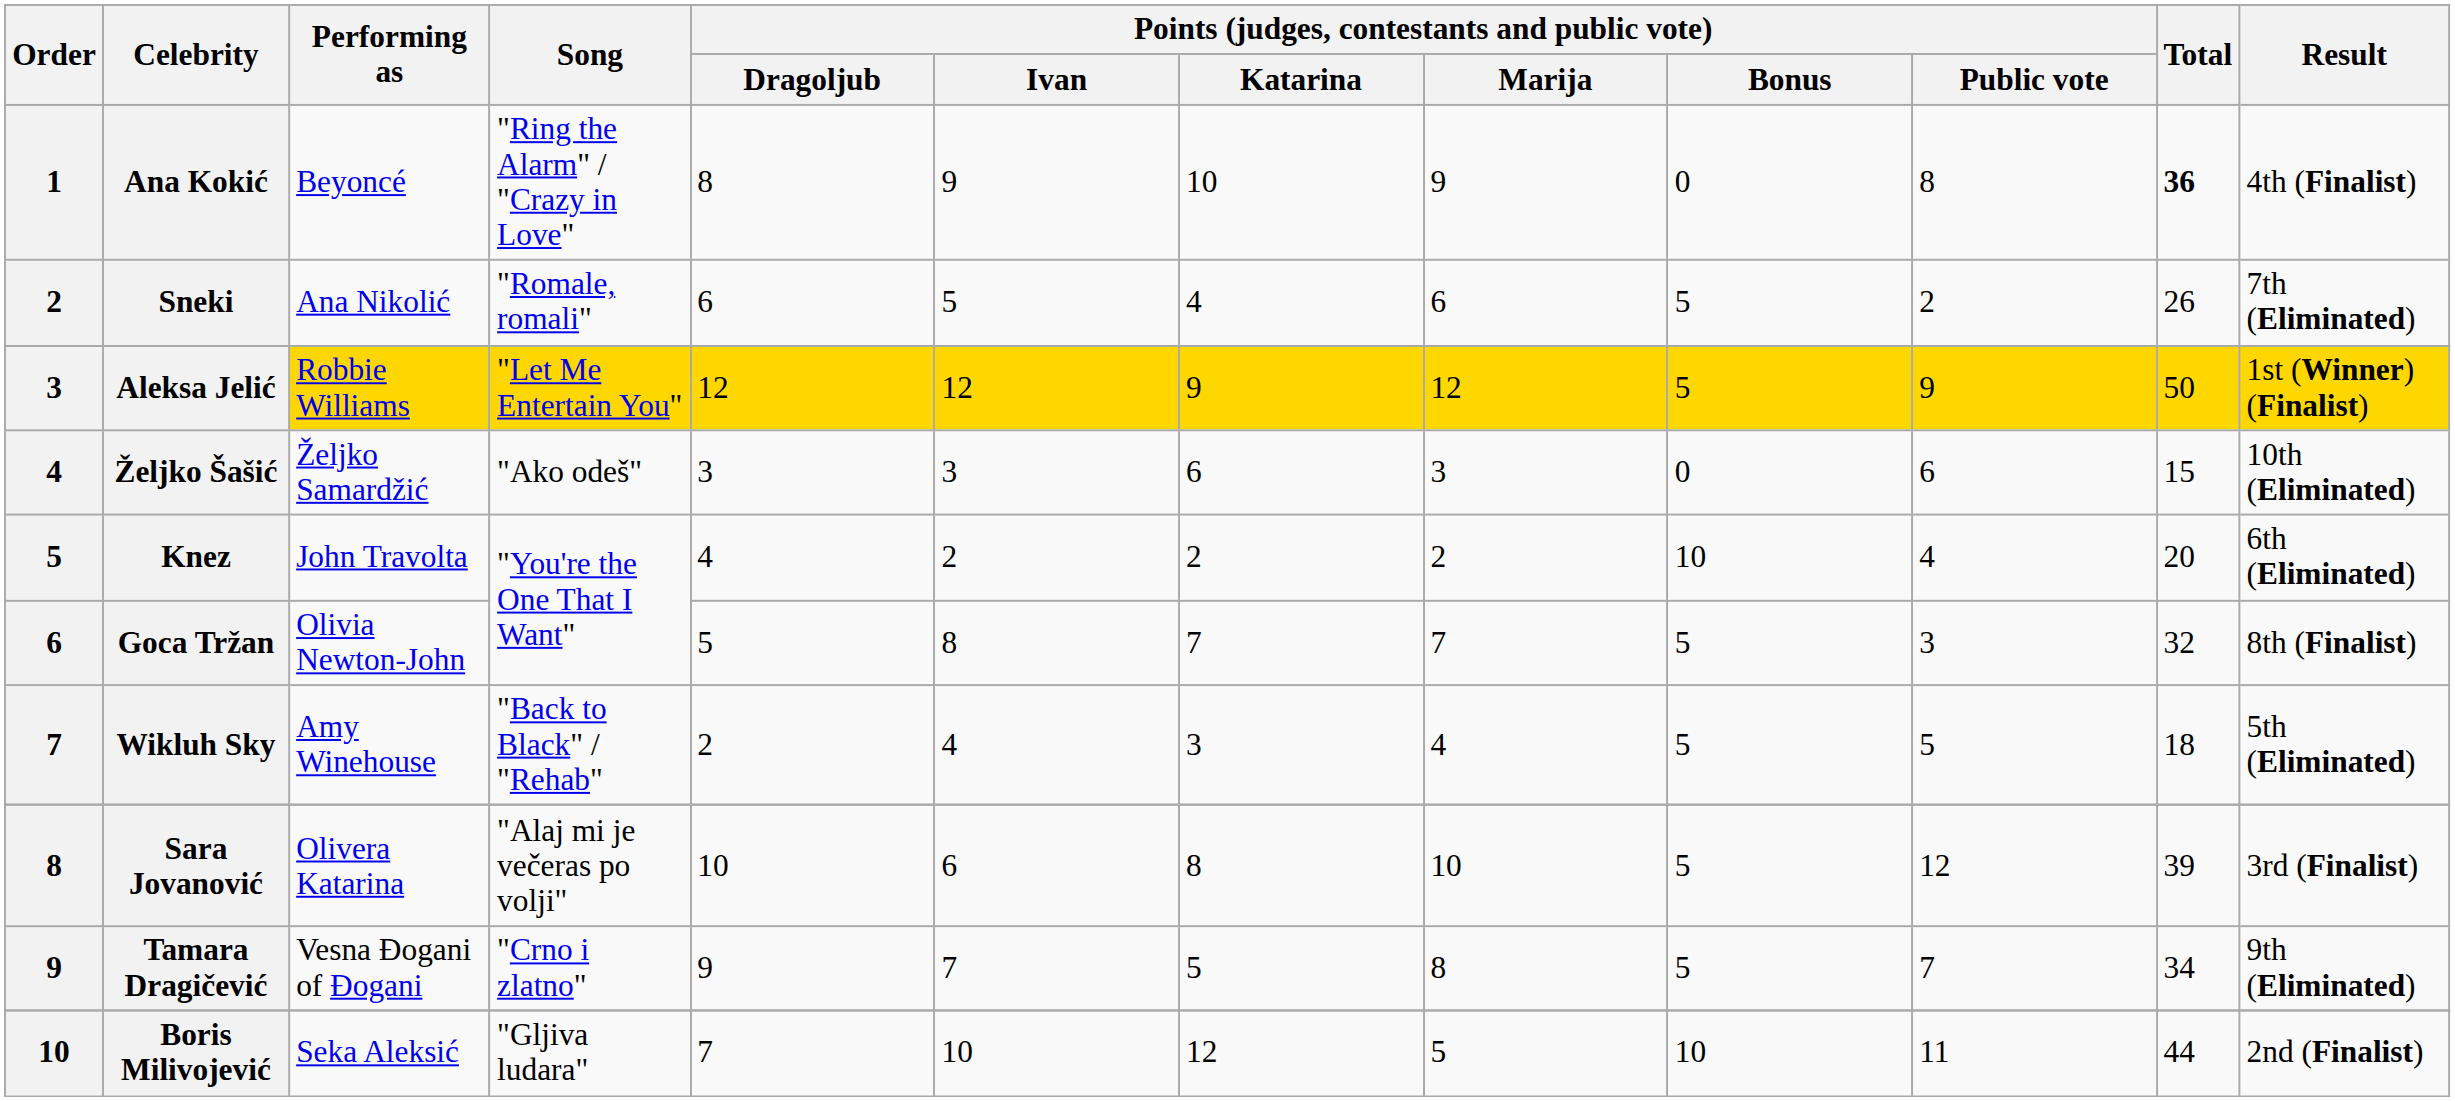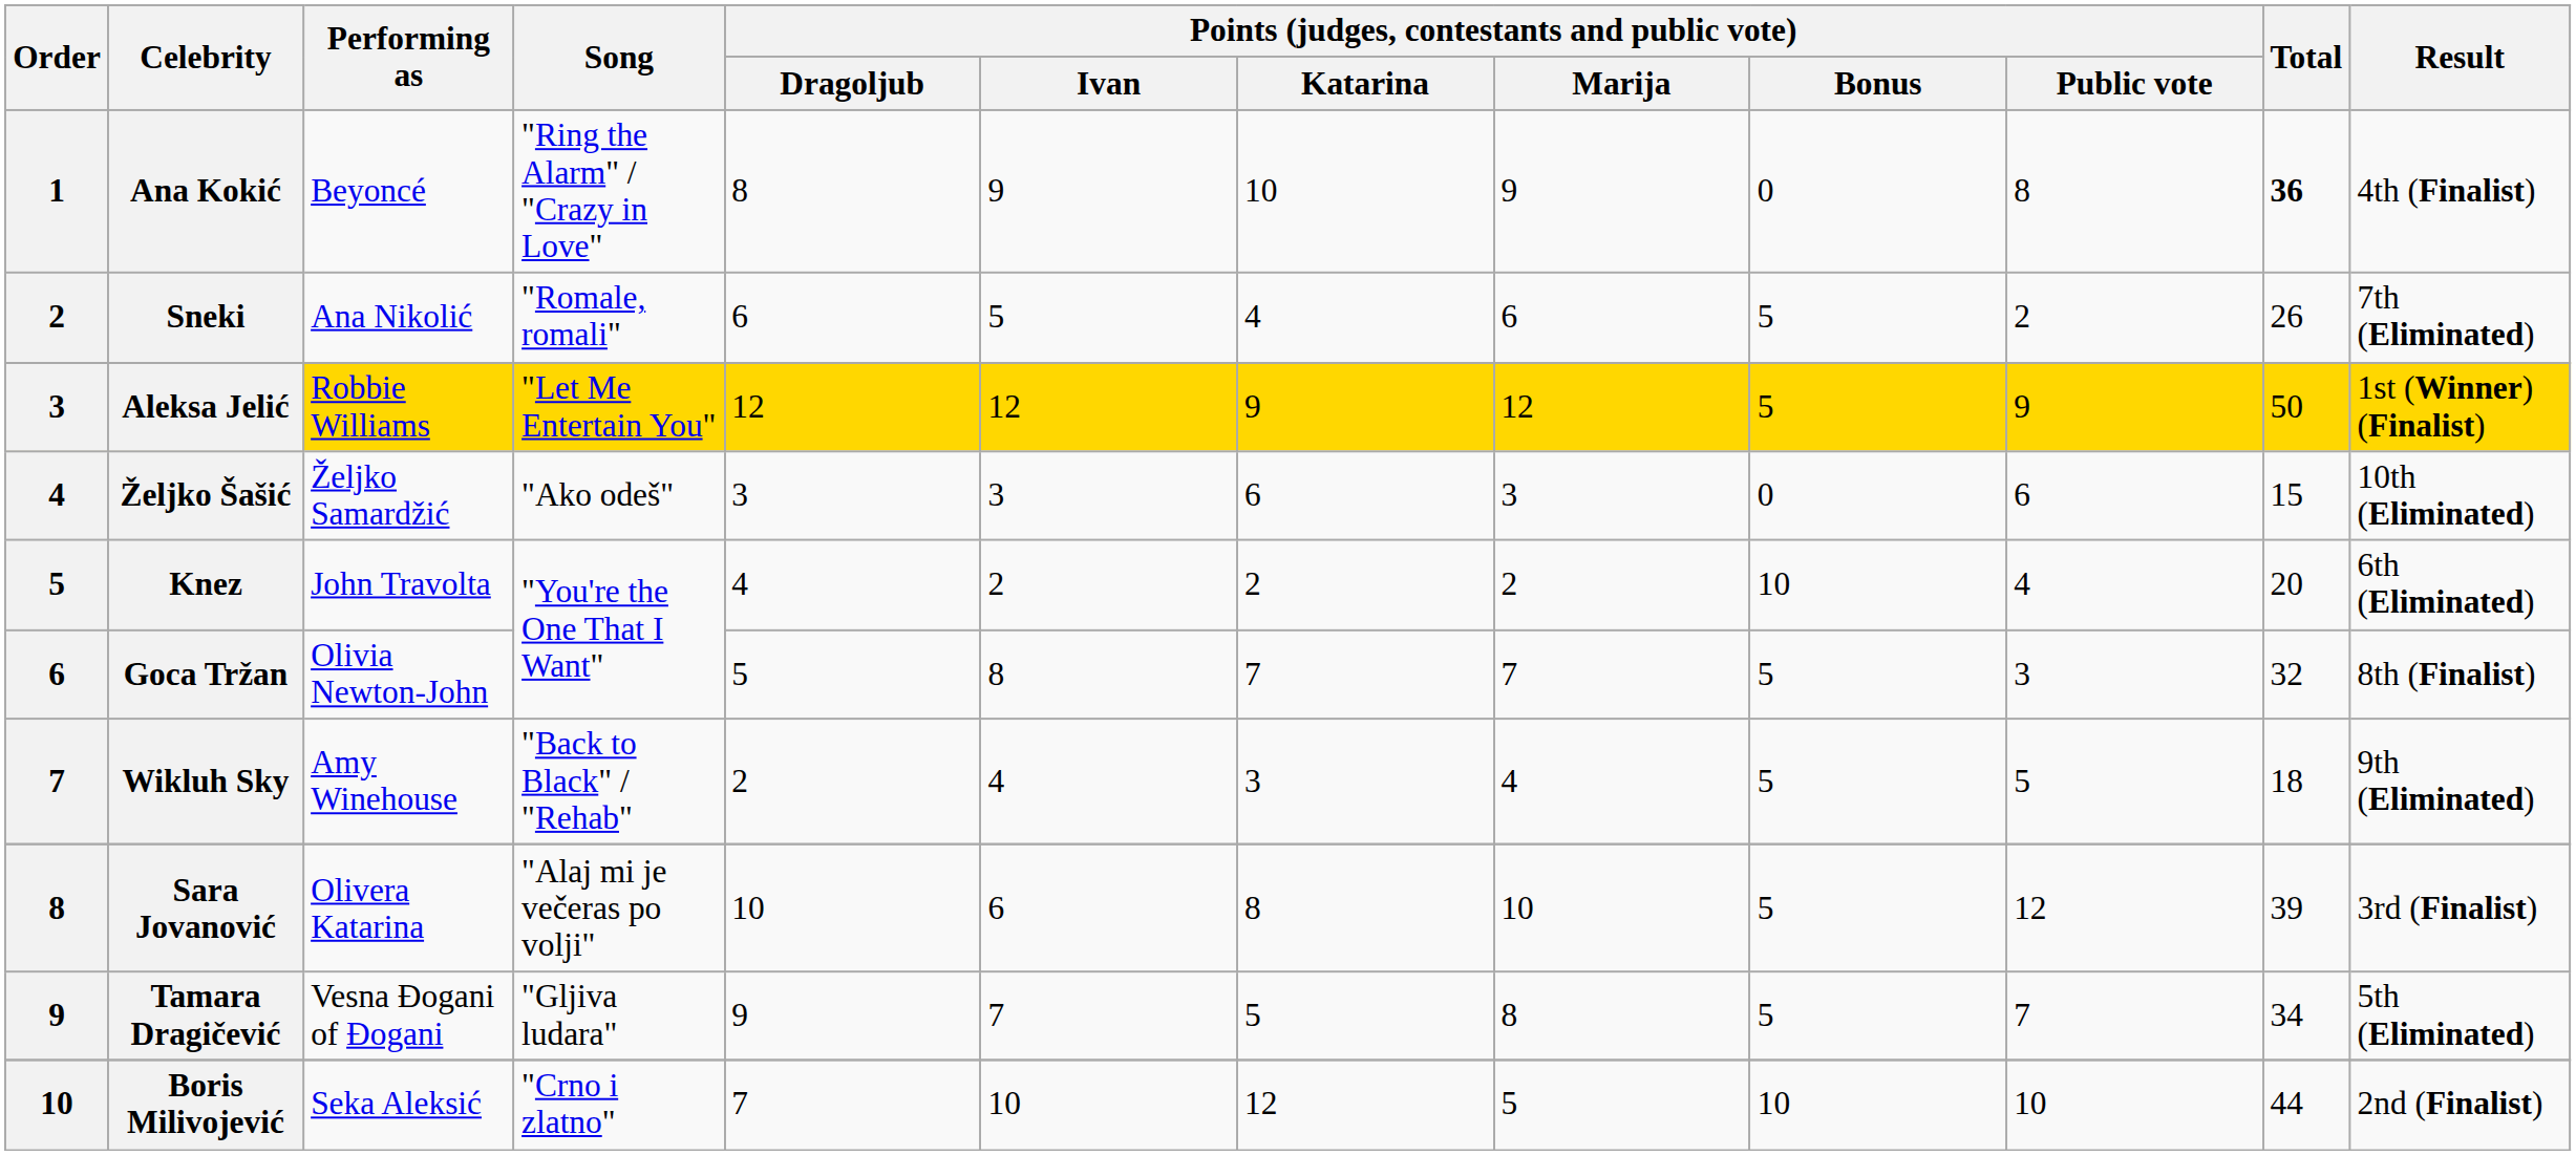Wikluh Sky | Result: 5th (Eliminated) -> 9th (Eliminated)
Tamara Dragičević | Song: "Crno i zlatno" -> "Gljiva ludara"
Tamara Dragičević | Result: 9th (Eliminated) -> 5th (Eliminated)
Boris Milivojević | Song: "Gljiva ludara" -> "Crno i zlatno"
Boris Milivojević | Points (judges, contestants and public vote) / Public vote: 11 -> 10
